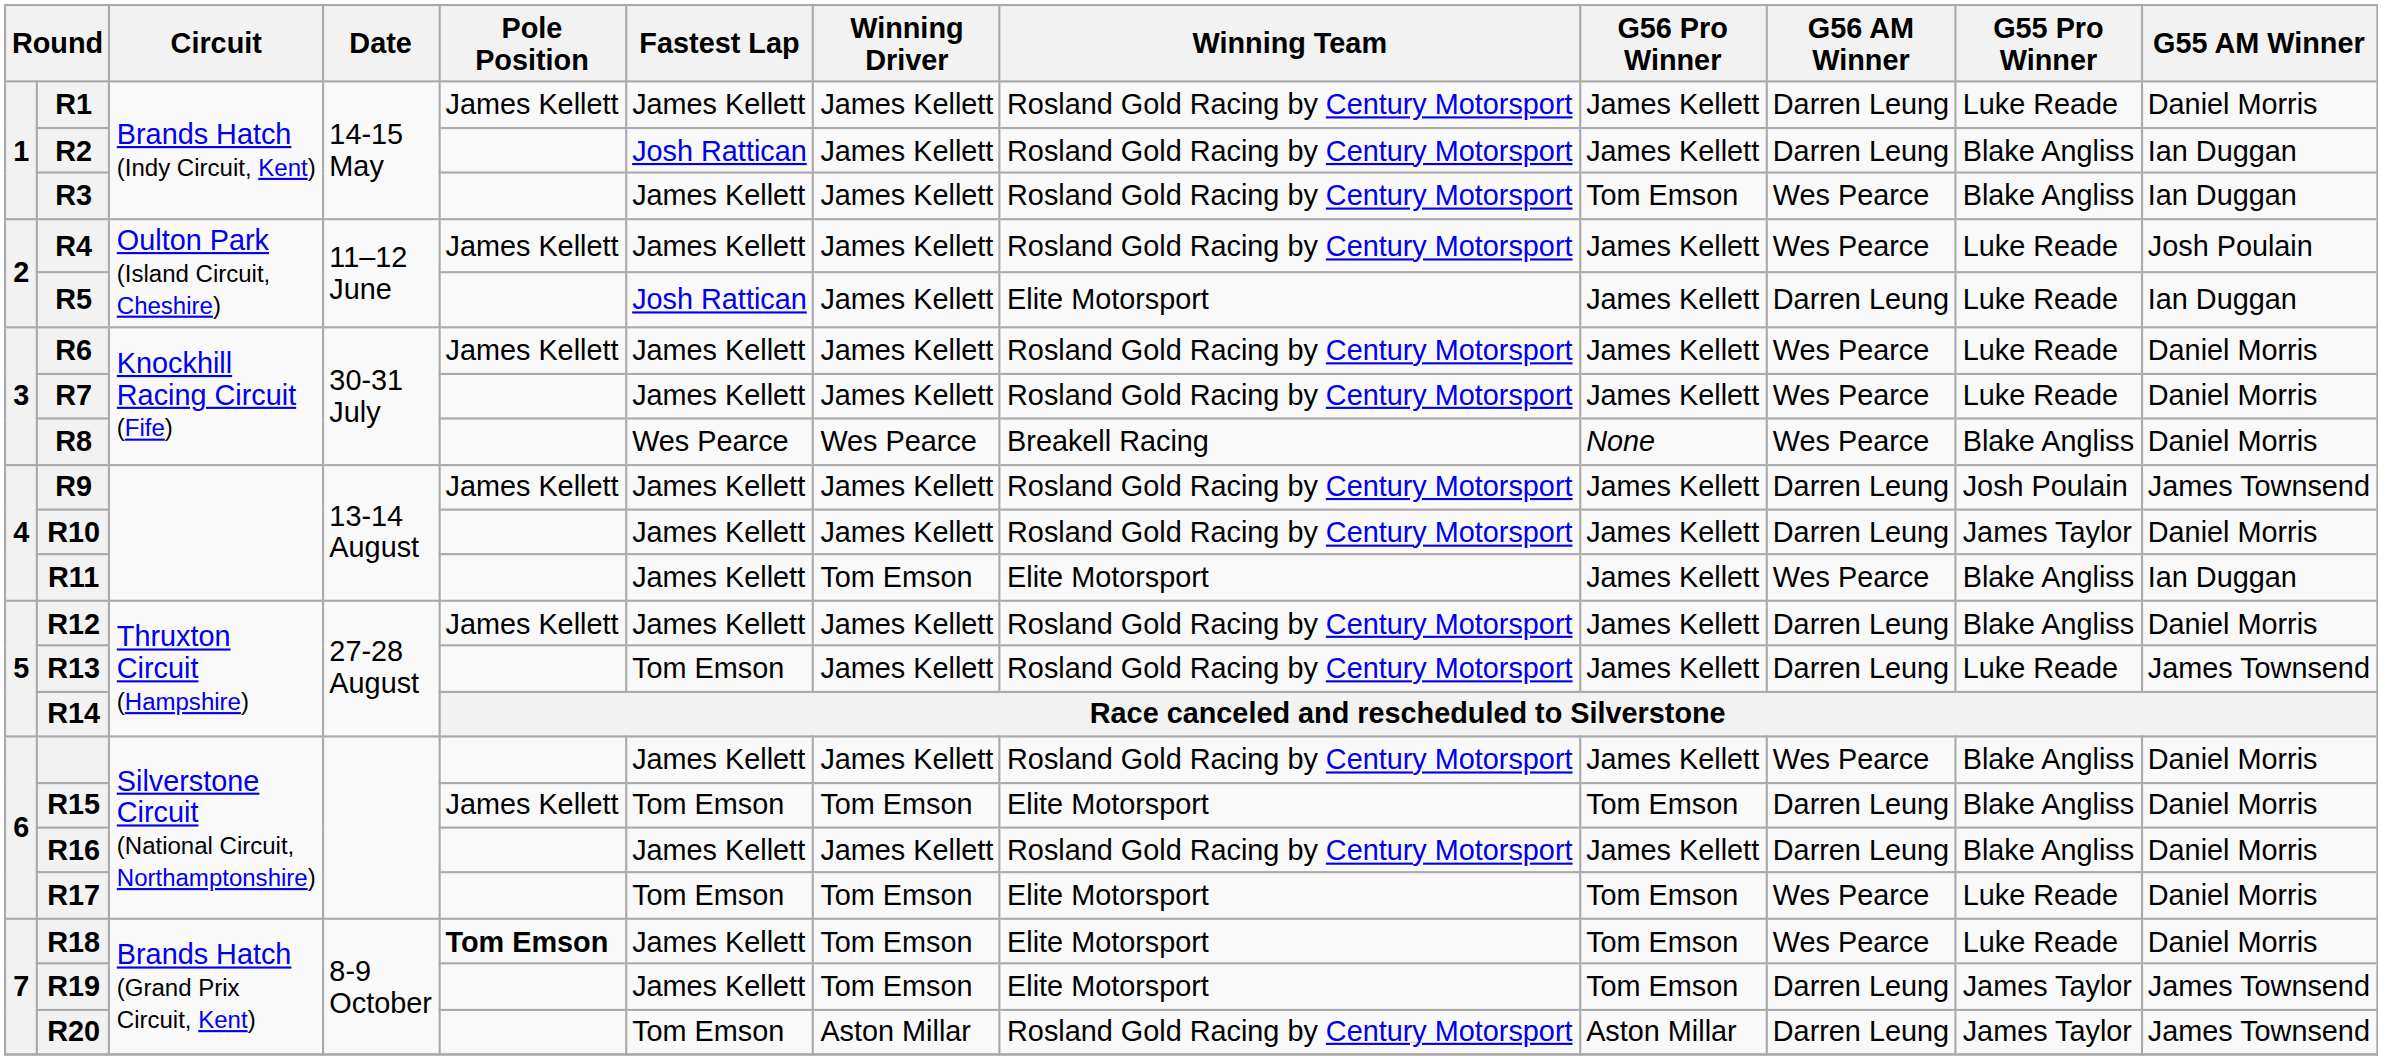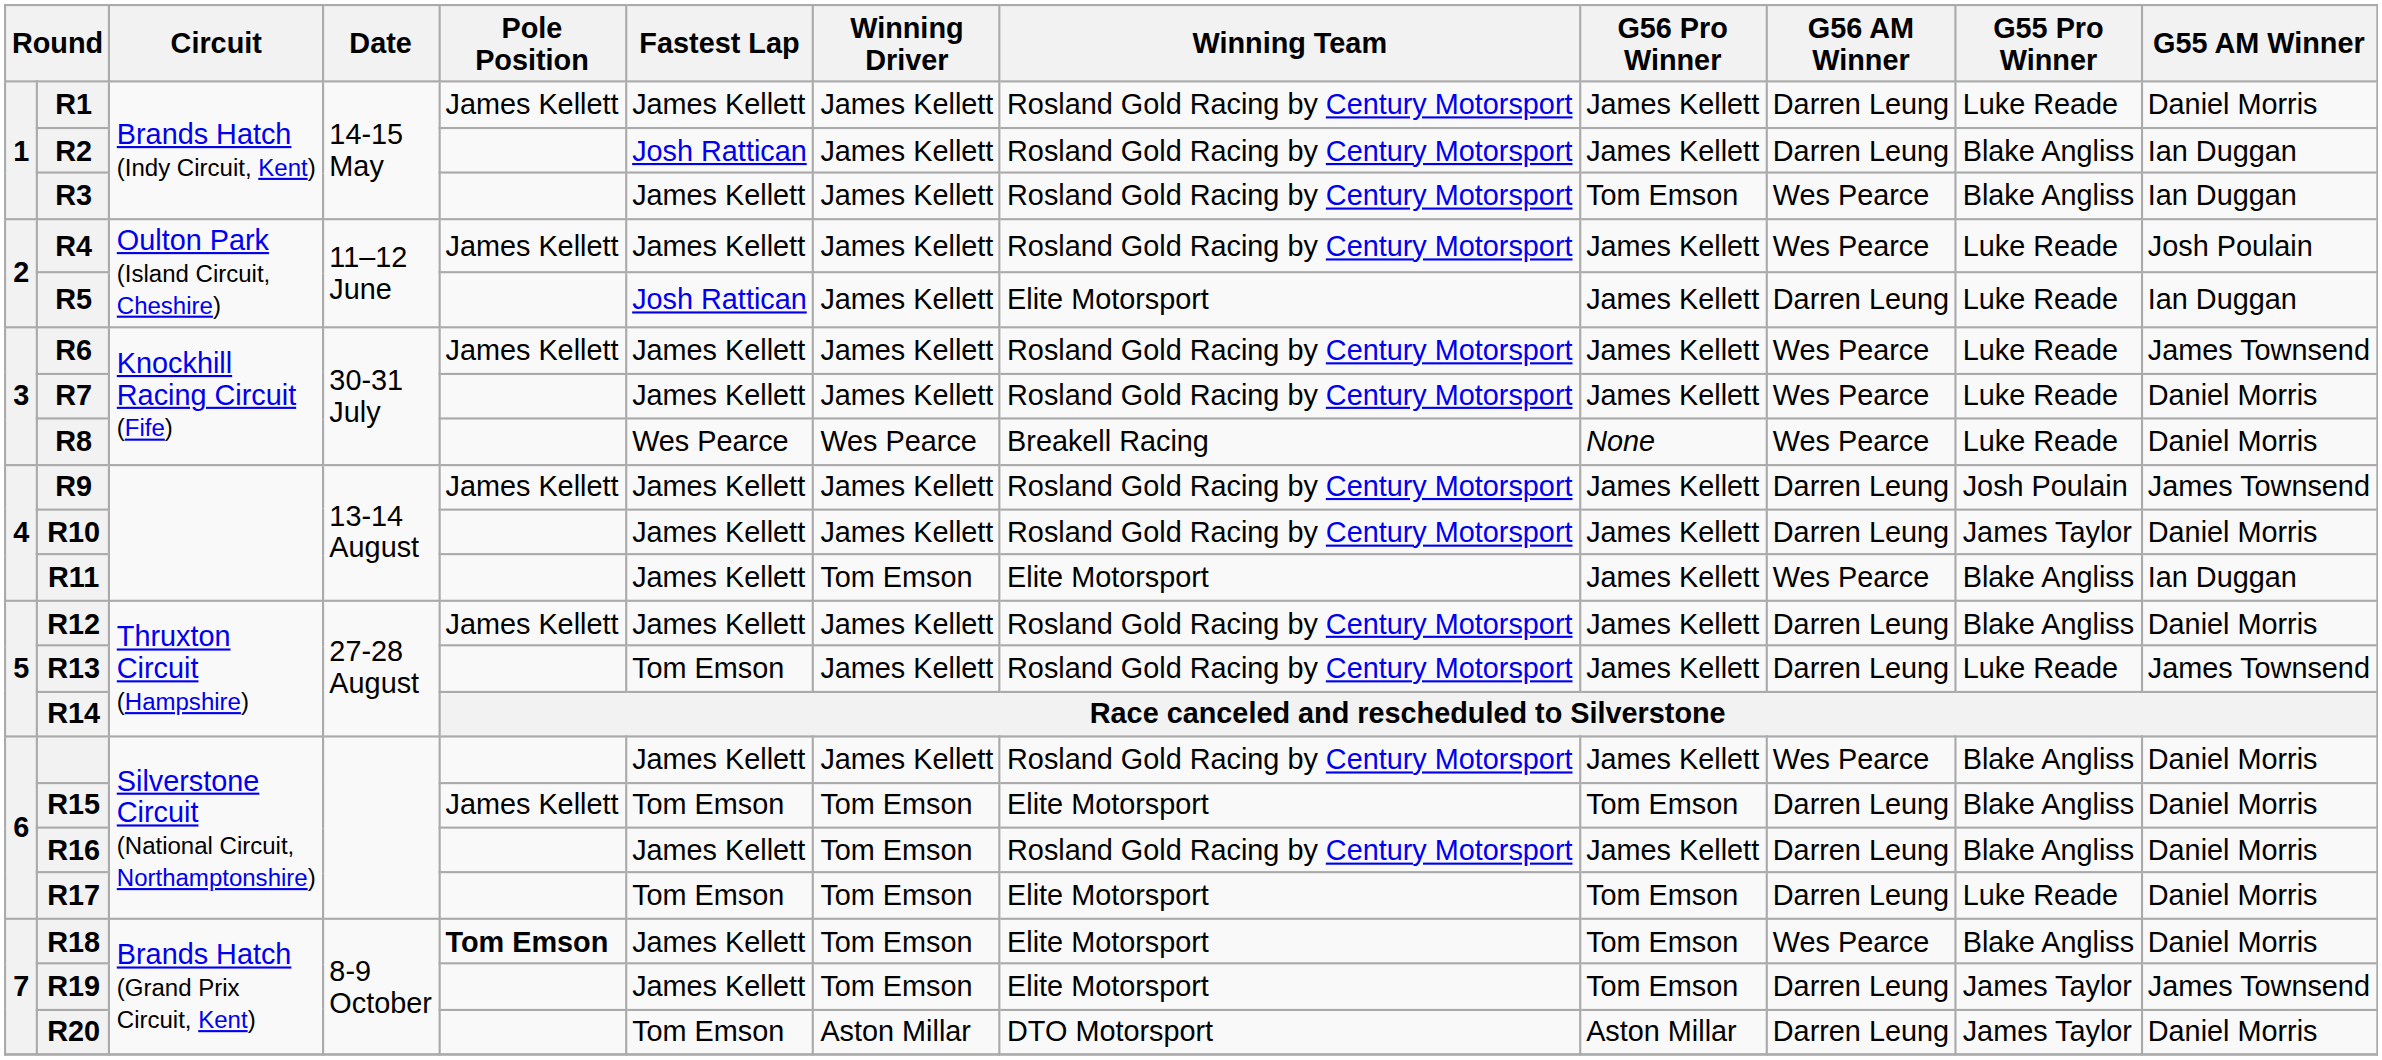R6 | G55 AM Winner: Daniel Morris -> James Townsend
R8 | G55 Pro Winner: Blake Angliss -> Luke Reade
R16 | Winning Driver: James Kellett -> Tom Emson
R17 | G56 AM Winner: Wes Pearce -> Darren Leung
R18 | G55 Pro Winner: Luke Reade -> Blake Angliss
R20 | Winning Team: Rosland Gold Racing by Century Motorsport -> DTO Motorsport
R20 | G55 AM Winner: James Townsend -> Daniel Morris
